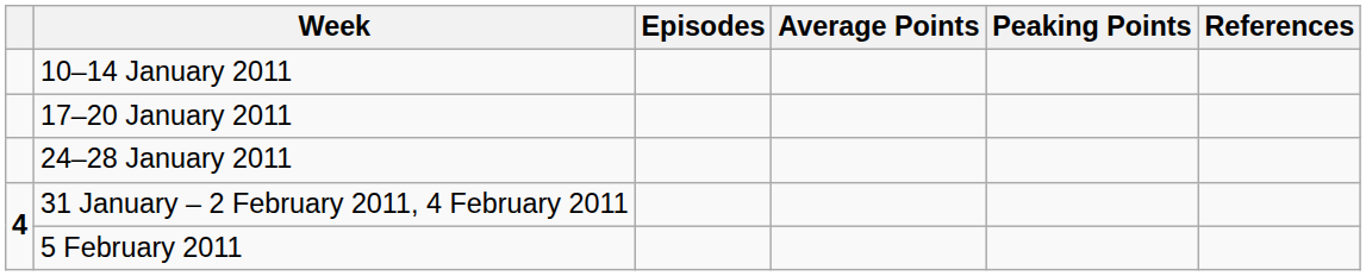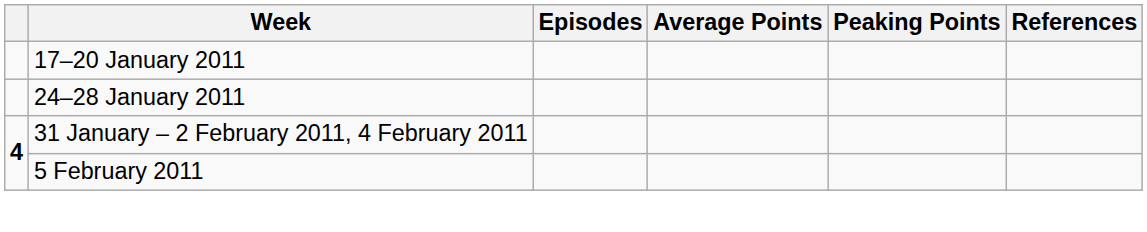- row: 10–14 January 2011
